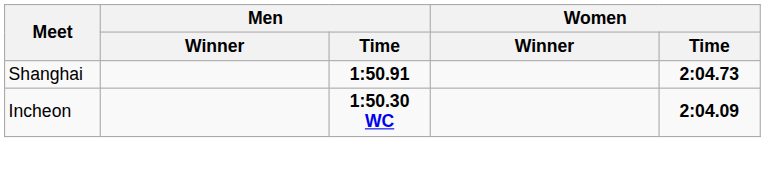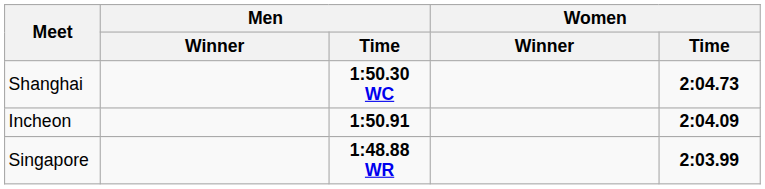Shanghai | Men / Time: 1:50.91 -> 1:50.30 WC
Incheon | Men / Time: 1:50.30 WC -> 1:50.91
+ row: Singapore | 1:48.88 WR | 2:03.99
